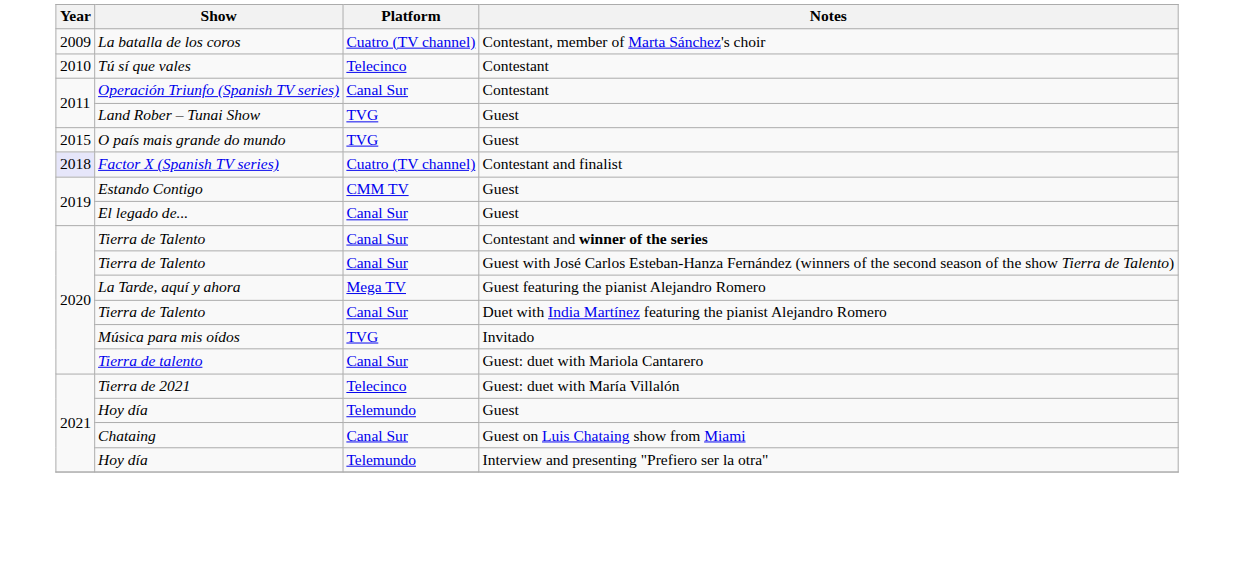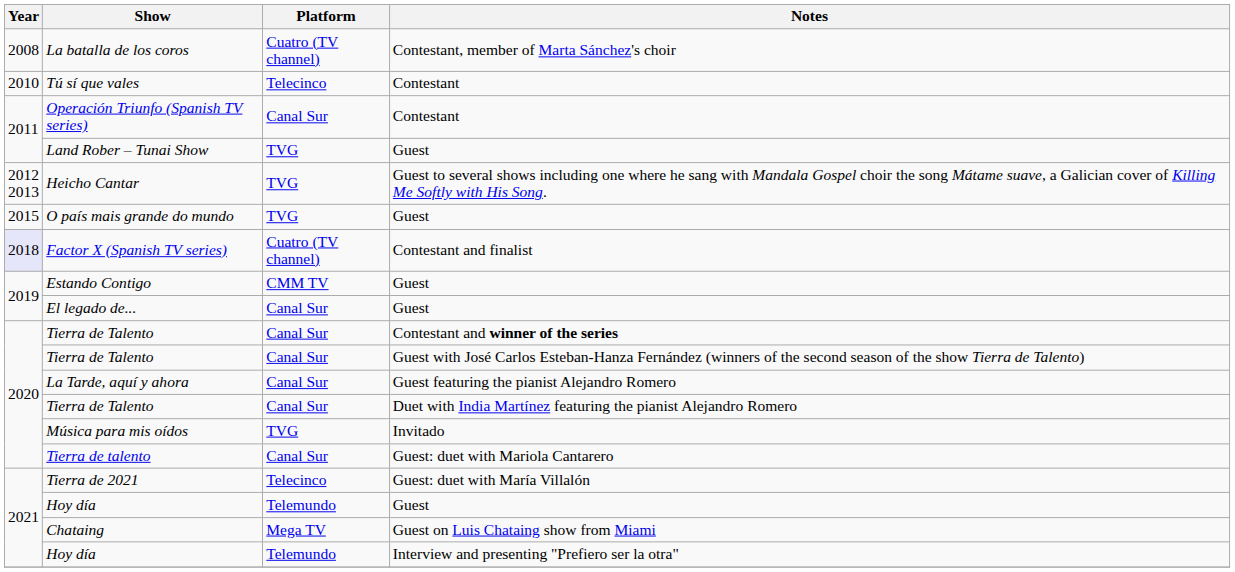La batalla de los coros | Year: 2009 -> 2008
+ row: 2012 2013 | Heicho Cantar | TVG | Guest to several shows including one where he sang with Mandala Gospel choir the song Mátame suave, a Galician cover of Killing Me Softly with His Song.
La Tarde, aquí y ahora | Platform: Mega TV -> Canal Sur
Chataing | Platform: Canal Sur -> Mega TV
